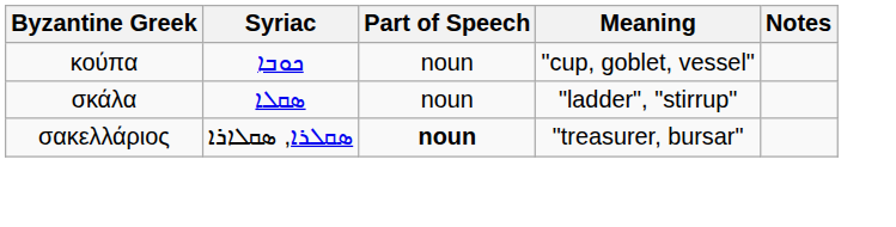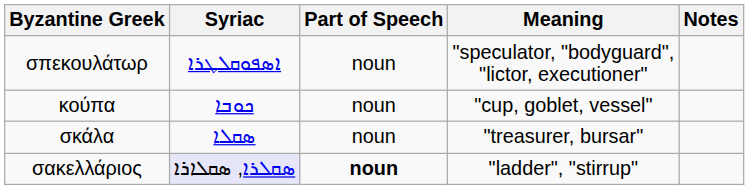+ row: σπεκουλάτωρ | ܐܣܦܘܩܠܛܪܐ | noun | "speculator, "bodyguard", "lictor, executioner"
σκάλα | Meaning: "ladder", "stirrup" -> "treasurer, bursar"
σακελλάριος | Syriac: no background -> lavender background
σακελλάριος | Meaning: "treasurer, bursar" -> "ladder", "stirrup"
